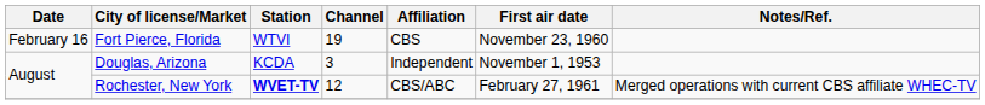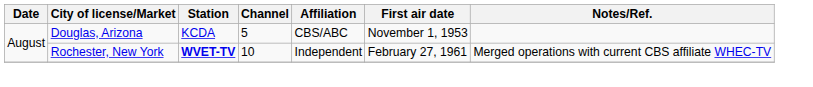- row: February 16 | Fort Pierce, Florida | WTVI | 19 | CBS | November 23, 1960
Douglas, Arizona | Channel: 3 -> 5
Douglas, Arizona | Affiliation: Independent -> CBS/ABC
Rochester, New York | Channel: 12 -> 10
Rochester, New York | Affiliation: CBS/ABC -> Independent
